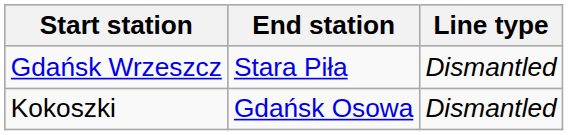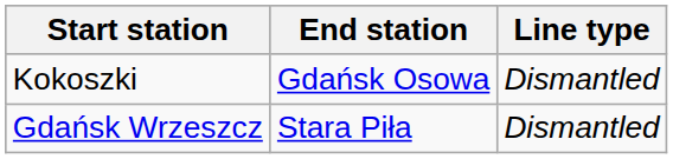rows swapped: Gdańsk Wrzeszcz <-> Kokoszki
